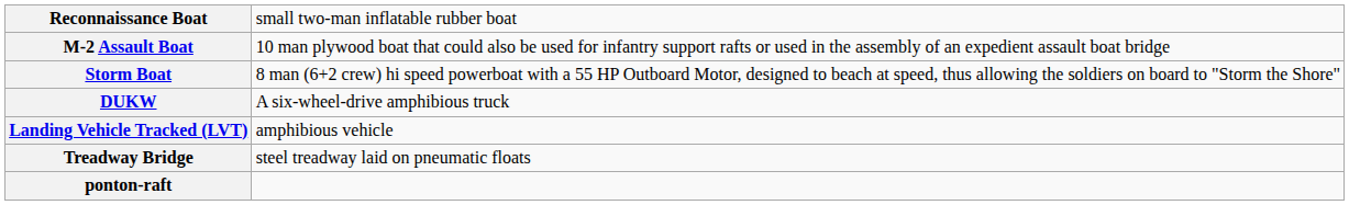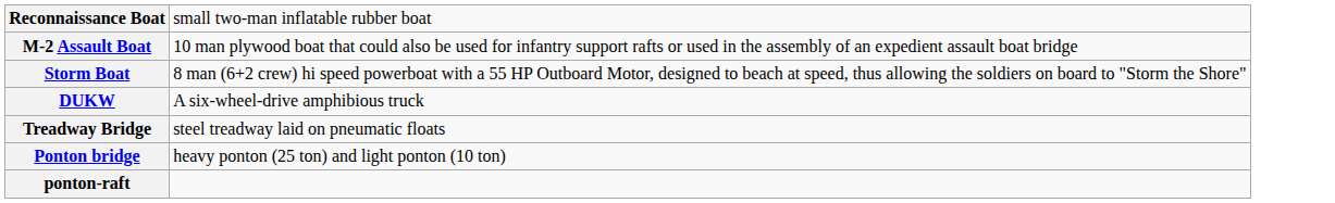- row: Landing Vehicle Tracked (LVT) | amphibious vehicle
+ row: Ponton bridge | heavy ponton (25 ton) and light ponton (10 ton)
